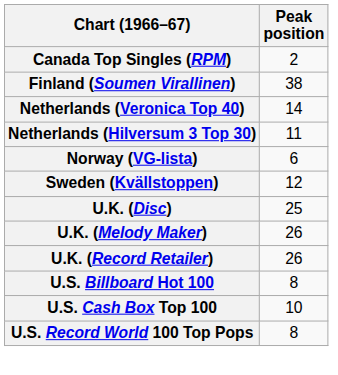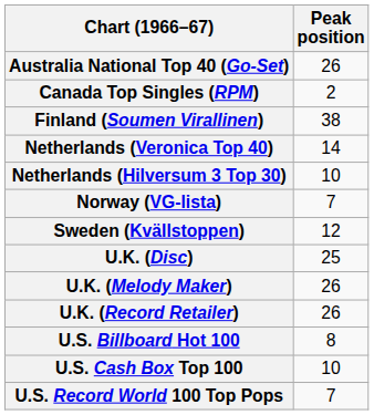+ row: Australia National Top 40 (Go-Set) | 26
Netherlands (Hilversum 3 Top 30) | Peak position: 11 -> 10
Norway (VG-lista) | Peak position: 6 -> 7
U.S. Record World 100 Top Pops | Peak position: 8 -> 7
